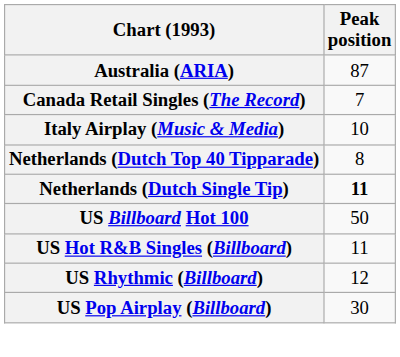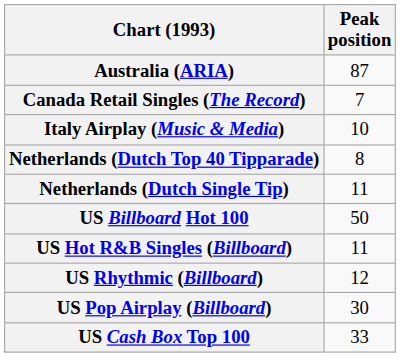Netherlands (Dutch Single Tip) | Peak position: bold -> normal
+ row: US Cash Box Top 100 | 33
